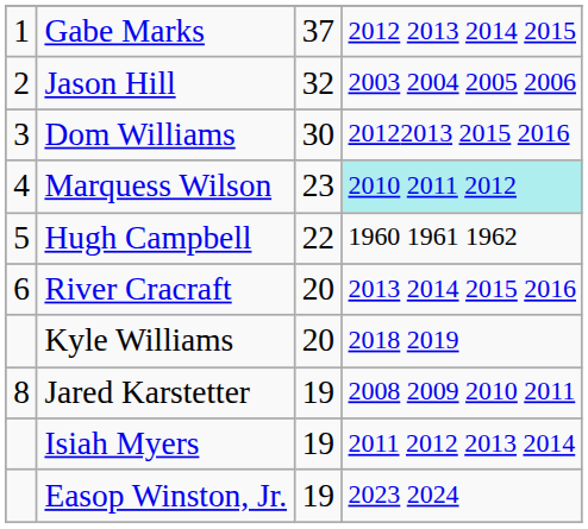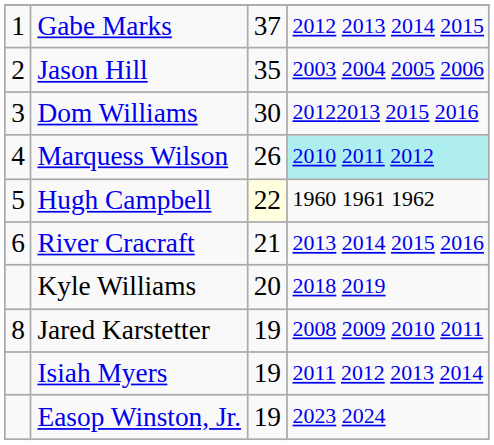Jason Hill | column 3: 32 -> 35
Marquess Wilson | column 3: 23 -> 26
Hugh Campbell | column 3: no background -> lightyellow background
River Cracraft | column 3: 20 -> 21
